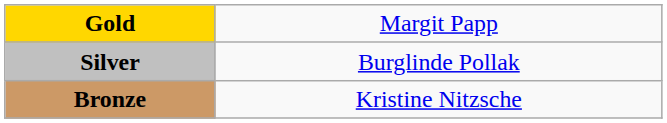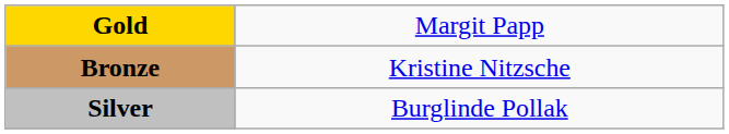rows swapped: Silver <-> Bronze
